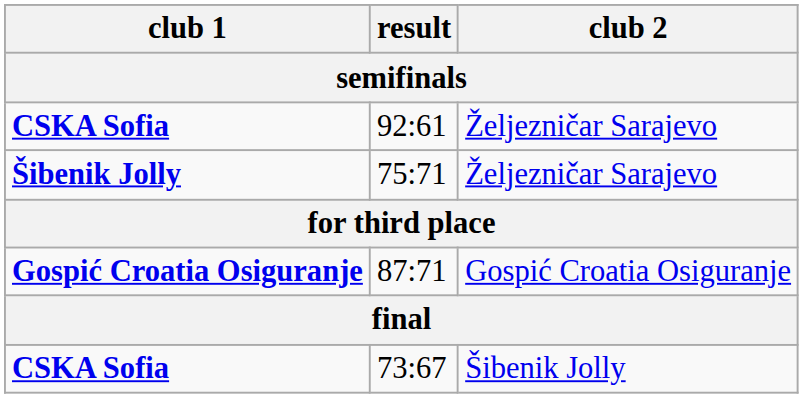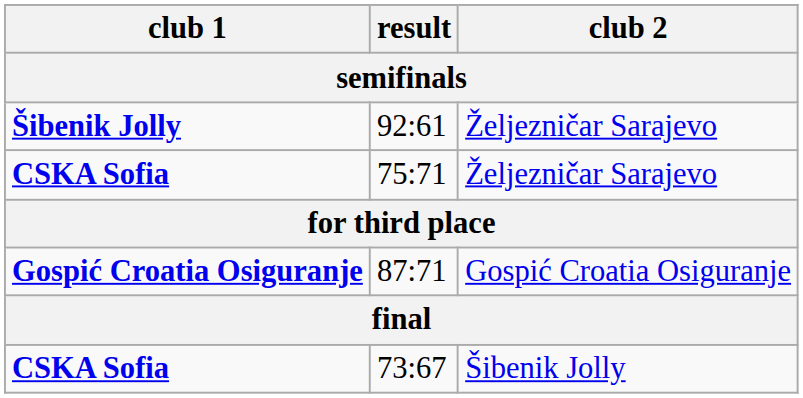92:61 | club 1: CSKA Sofia -> Šibenik Jolly
75:71 | club 1: Šibenik Jolly -> CSKA Sofia
